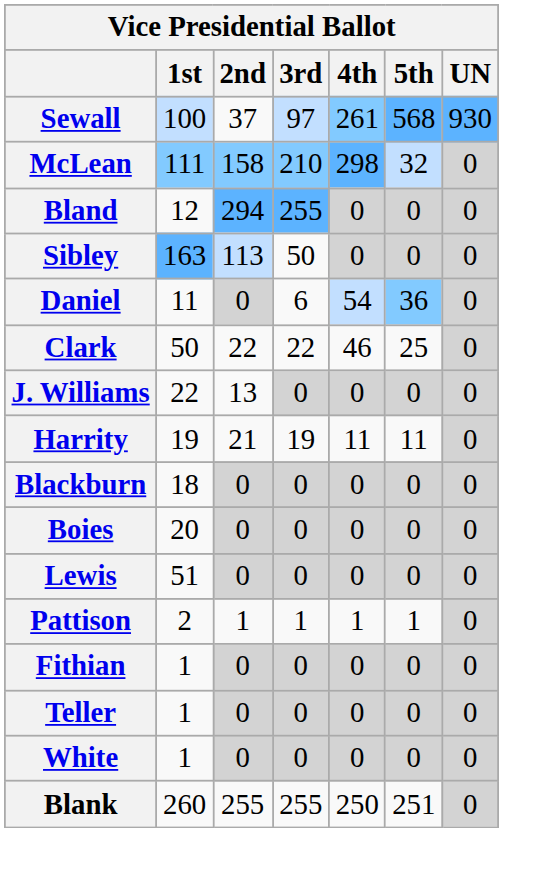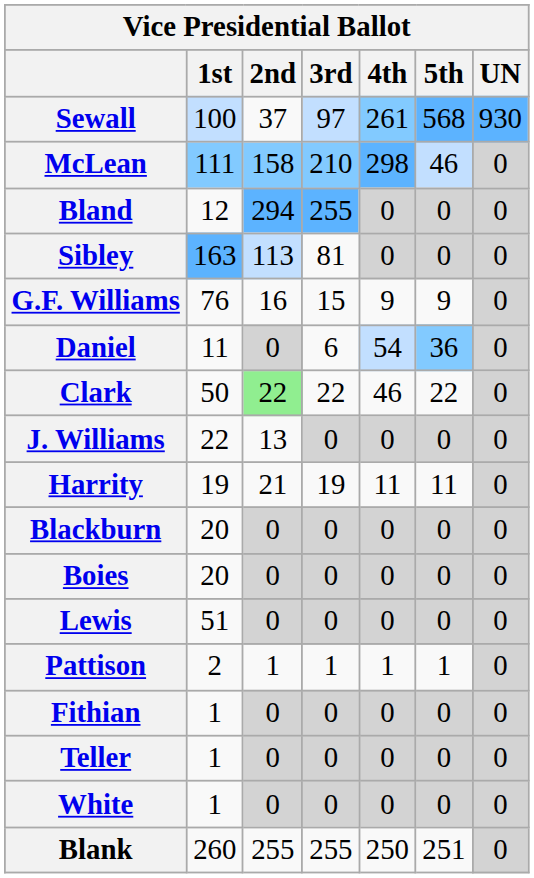McLean | 5th: 32 -> 46
Sibley | 3rd: 50 -> 81
+ row: G.F. Williams | 76 | 16 | 15 | 9 | 9 | 0
Clark | 2nd: no background -> lightgreen background
Clark | 5th: 25 -> 22
Blackburn | 1st: 18 -> 20
